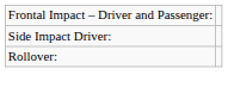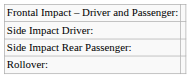+ row: Side Impact Rear Passenger:
